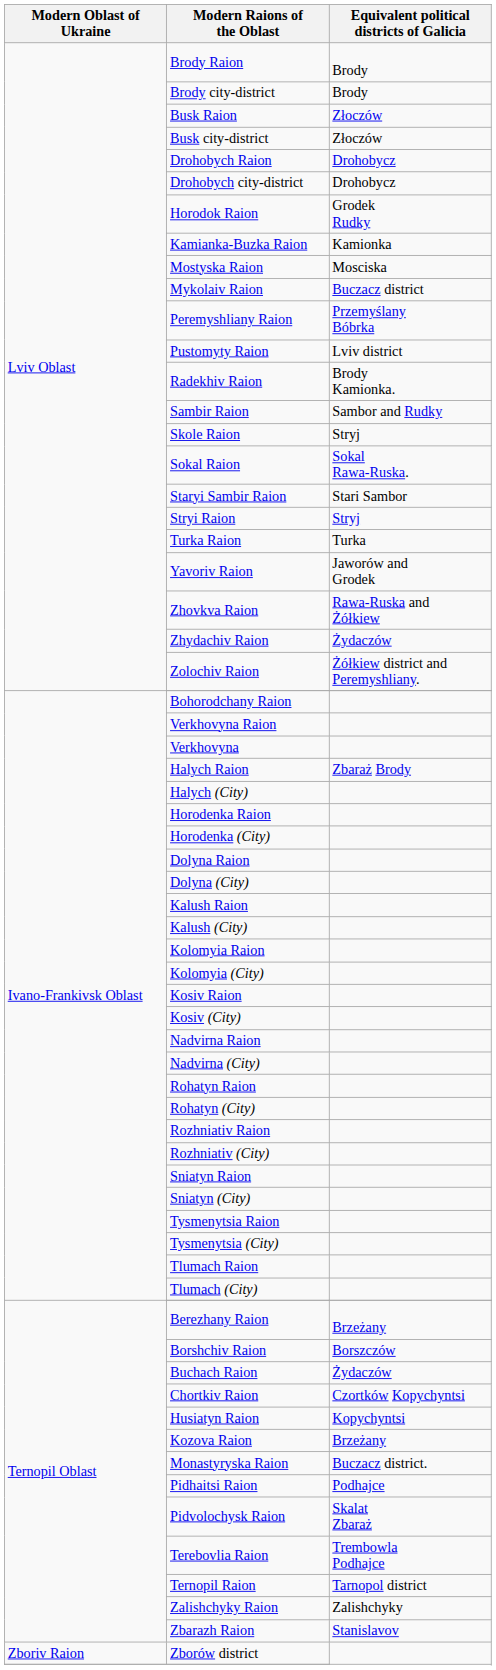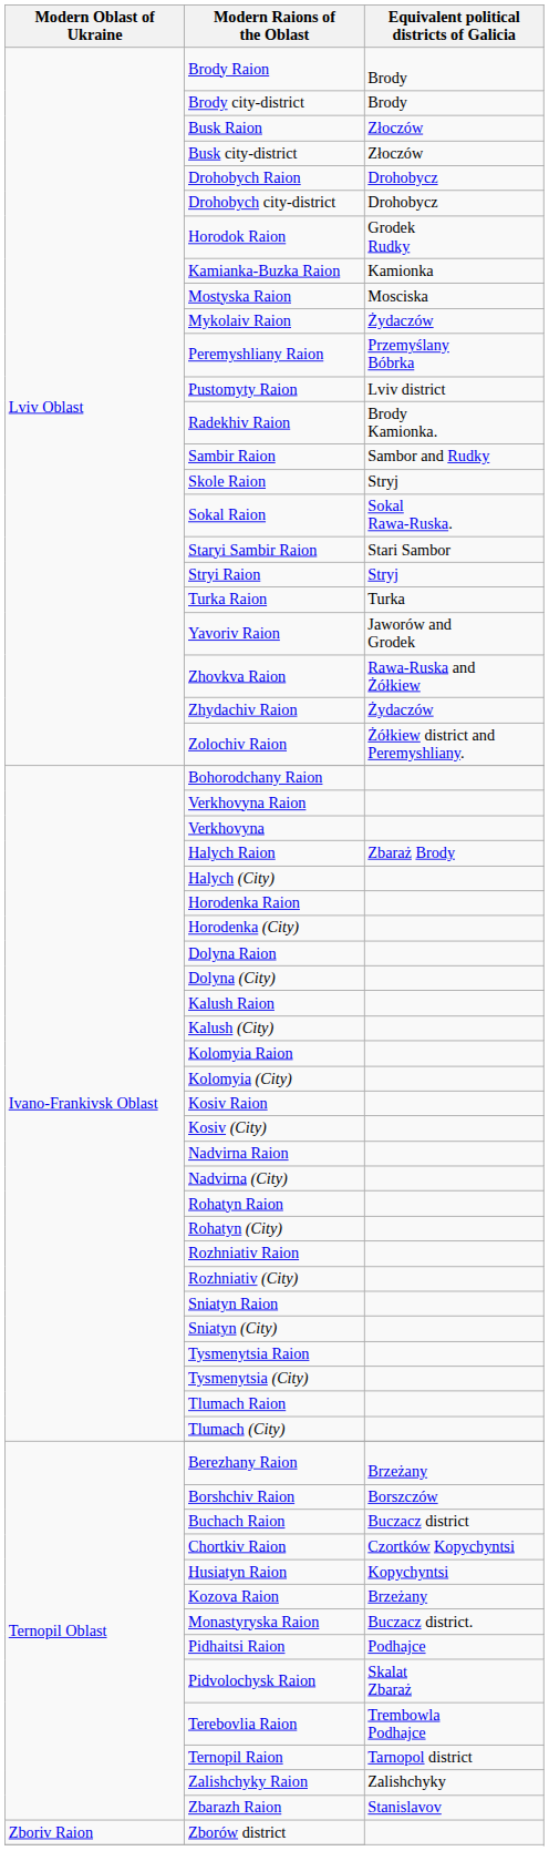Mykolaiv Raion | Equivalent political districts of Galicia: Buczacz district -> Żydaczów
Buchach Raion | Equivalent political districts of Galicia: Żydaczów -> Buczacz district
